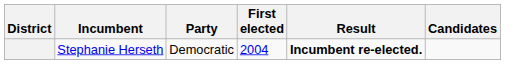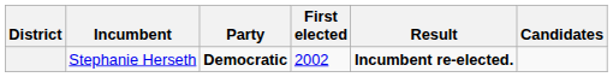Stephanie Herseth | Party: normal -> bold
Stephanie Herseth | First elected: 2004 -> 2002
